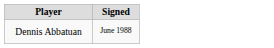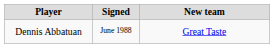+ column: New team | Great Taste
